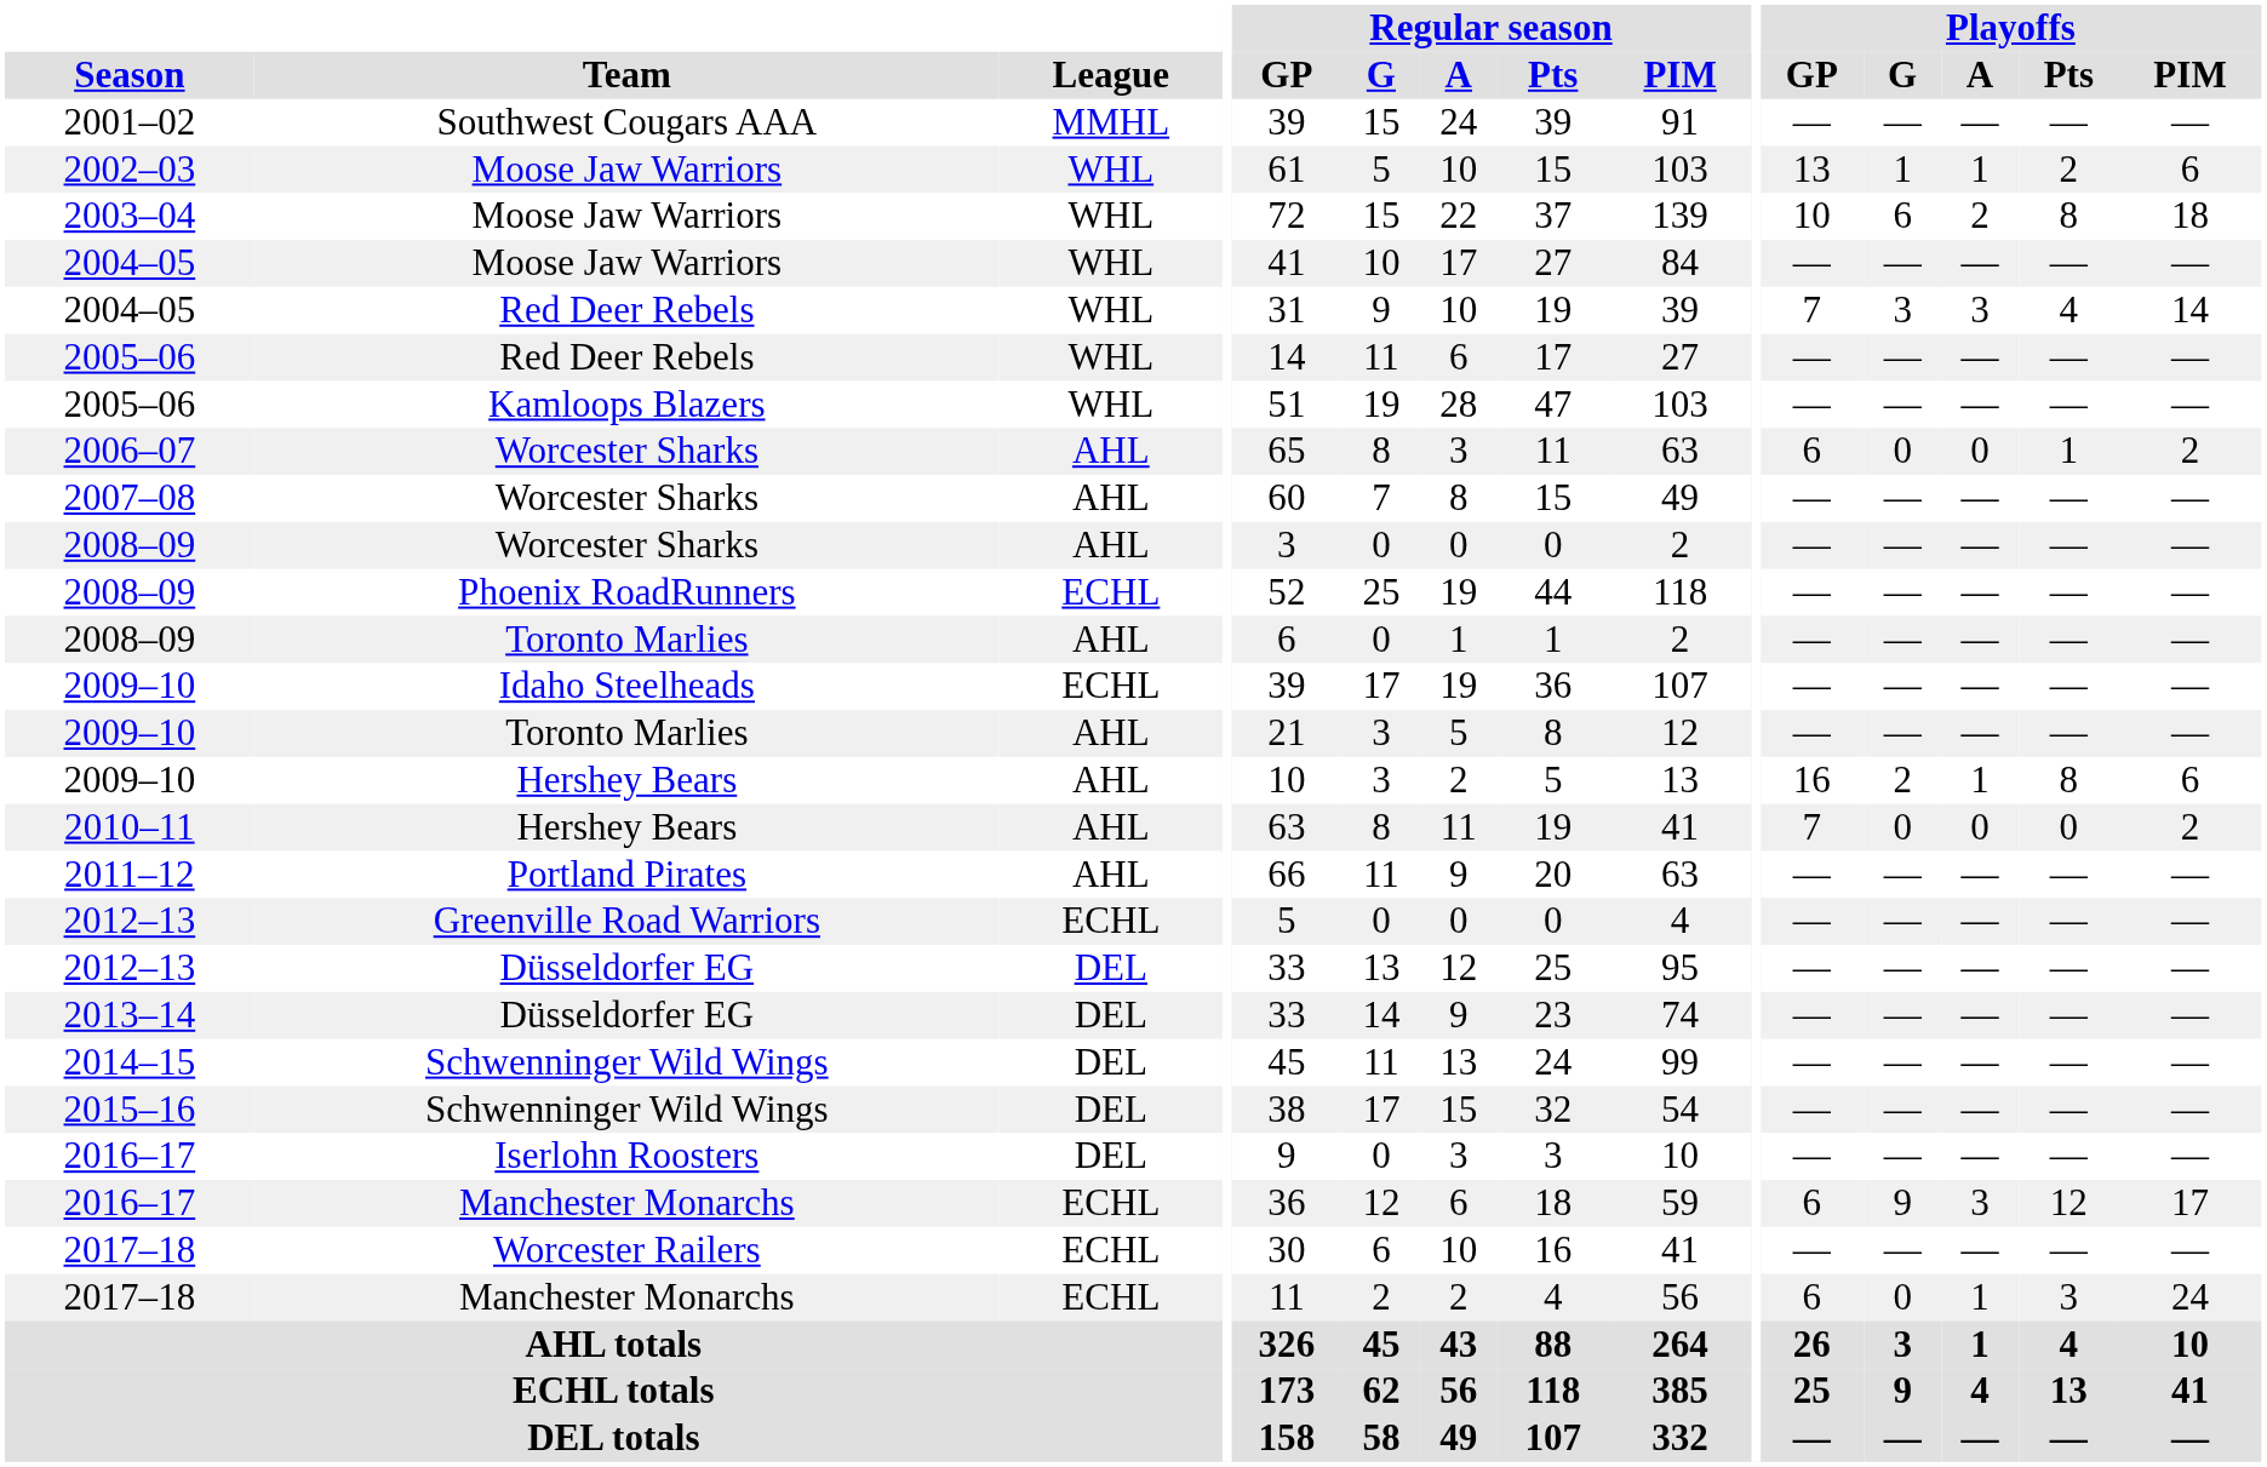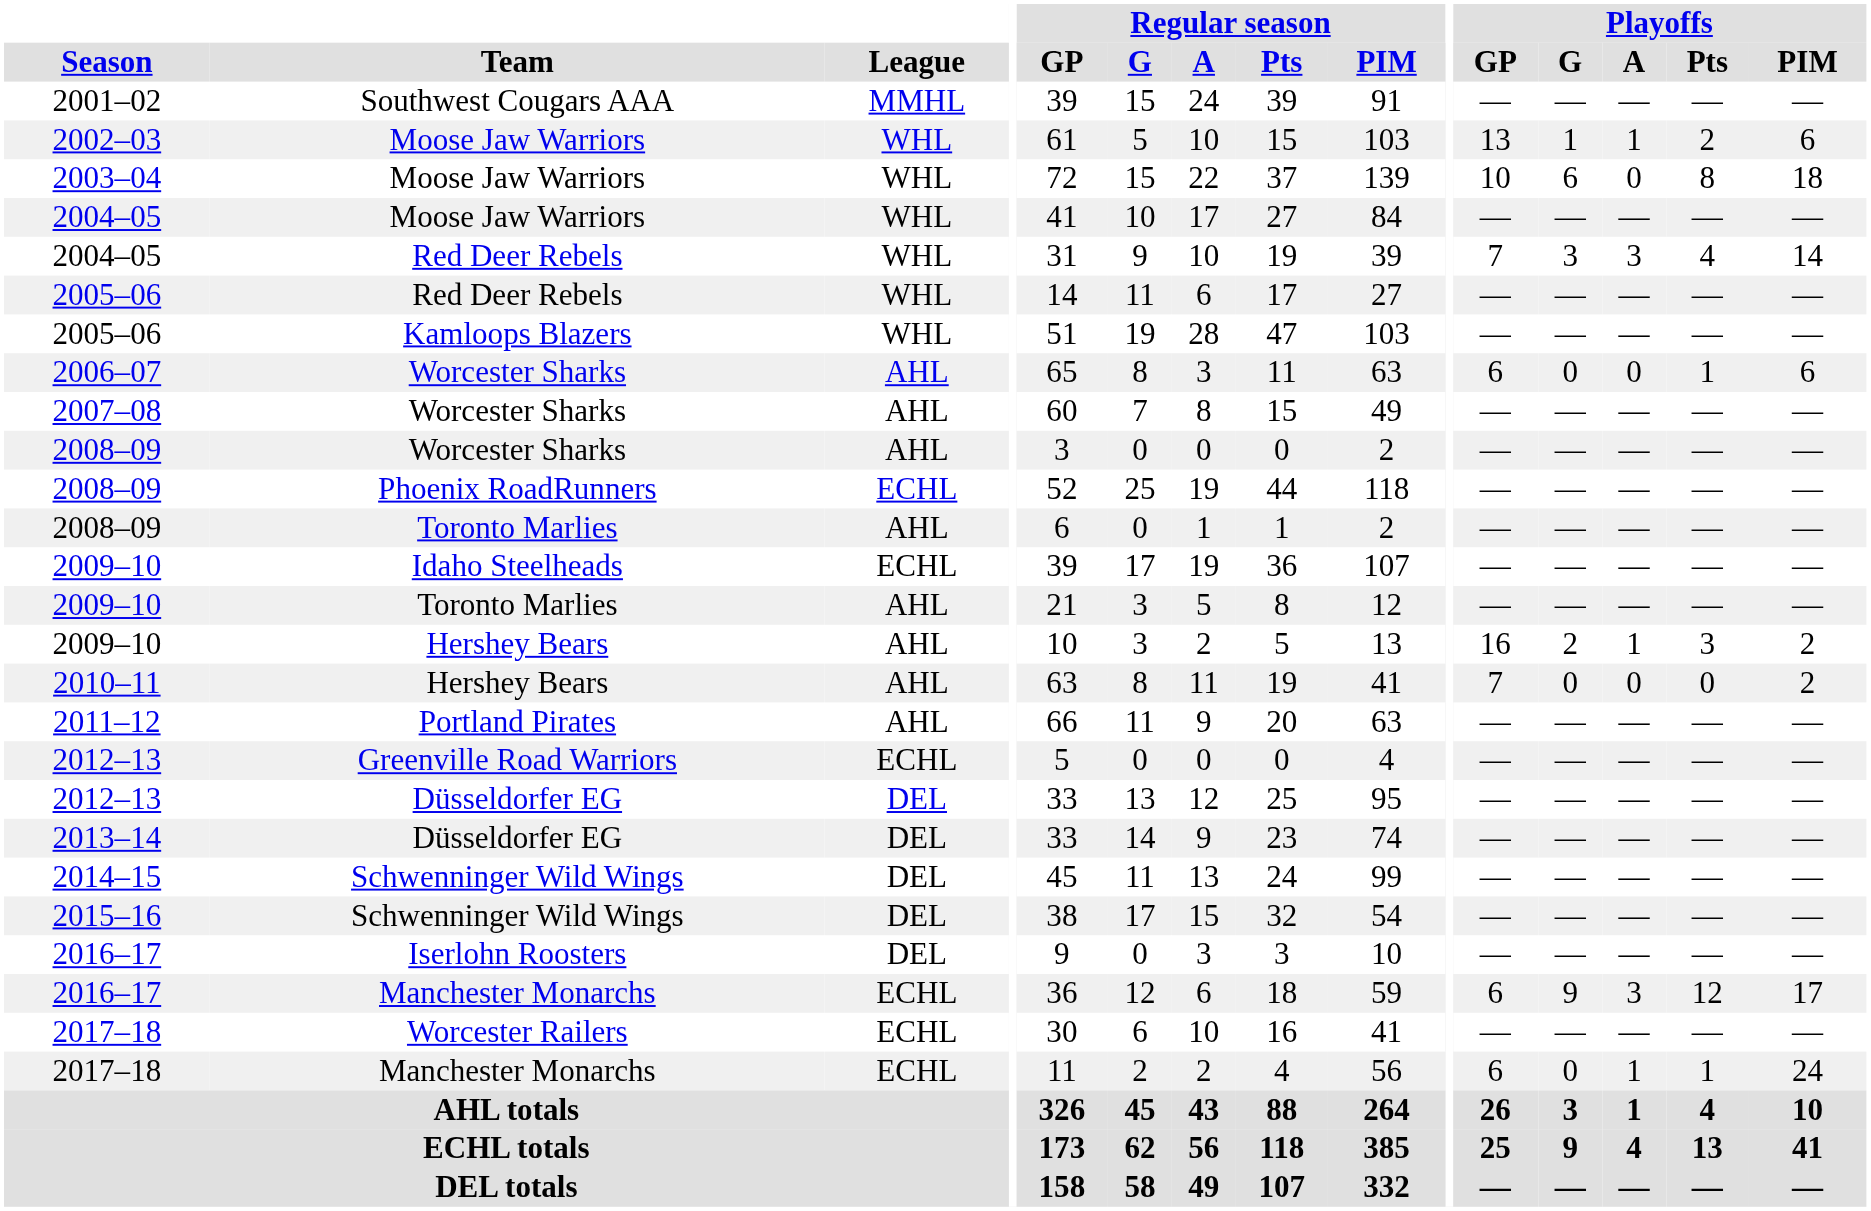2003–04 | Playoffs / A: 2 -> 0
2006–07 | Playoffs / PIM: 2 -> 6
2009–10 / Hershey Bears | Playoffs / Pts: 8 -> 3
2009–10 / Hershey Bears | Playoffs / PIM: 6 -> 2
2017–18 / Manchester Monarchs | Playoffs / Pts: 3 -> 1
